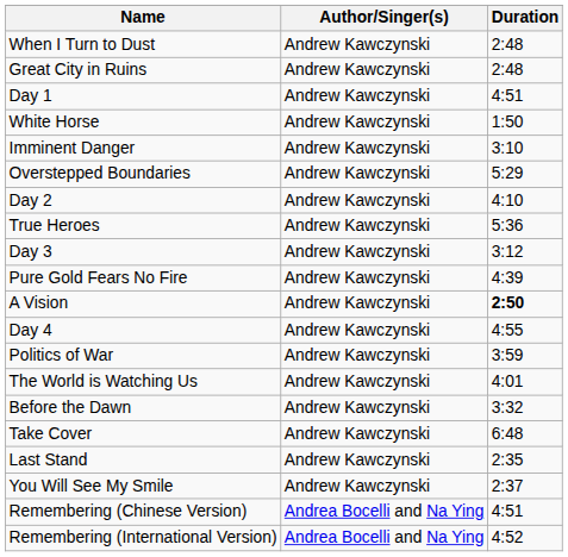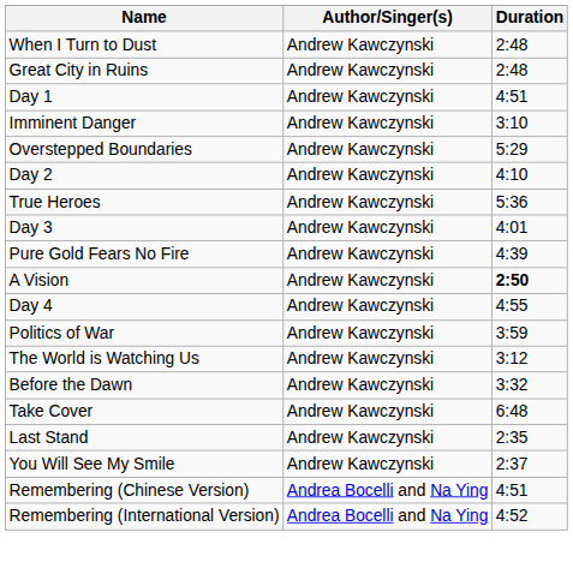- row: White Horse | Andrew Kawczynski | 1:50
Day 3 | Duration: 3:12 -> 4:01
The World is Watching Us | Duration: 4:01 -> 3:12
